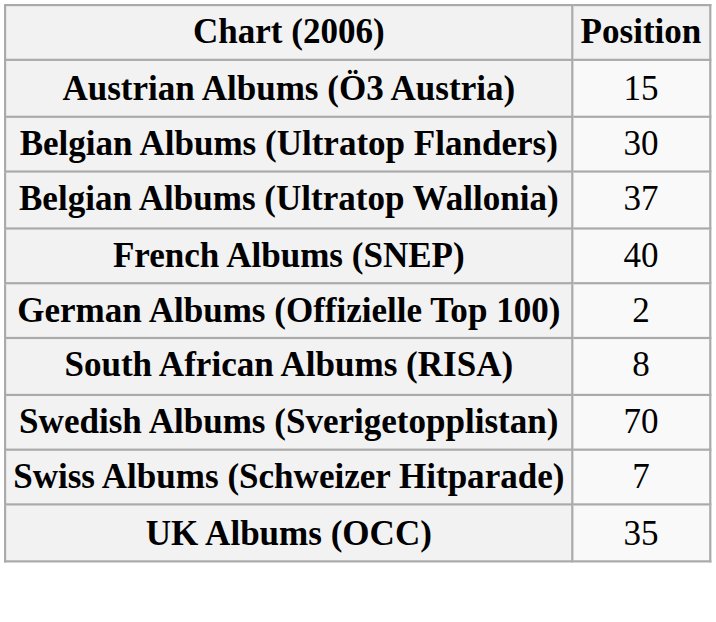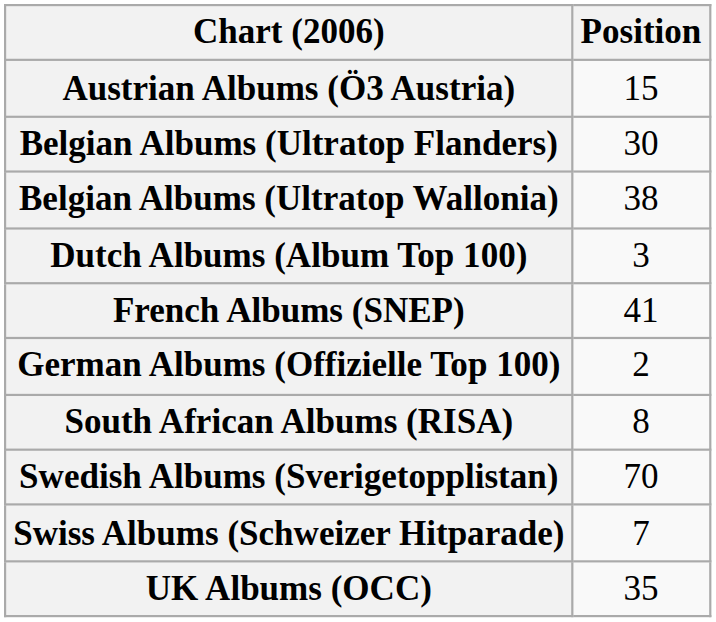Belgian Albums (Ultratop Wallonia) | Position: 37 -> 38
+ row: Dutch Albums (Album Top 100) | 3
French Albums (SNEP) | Position: 40 -> 41
